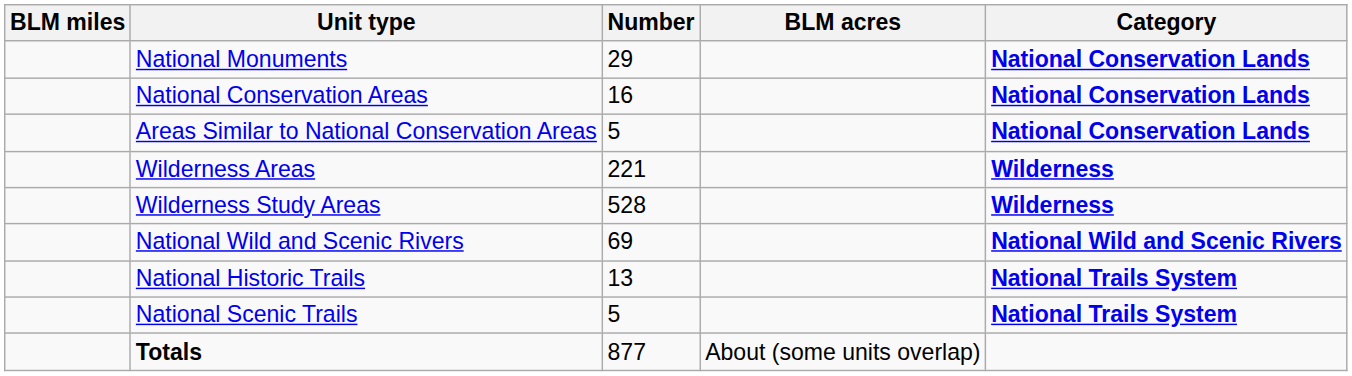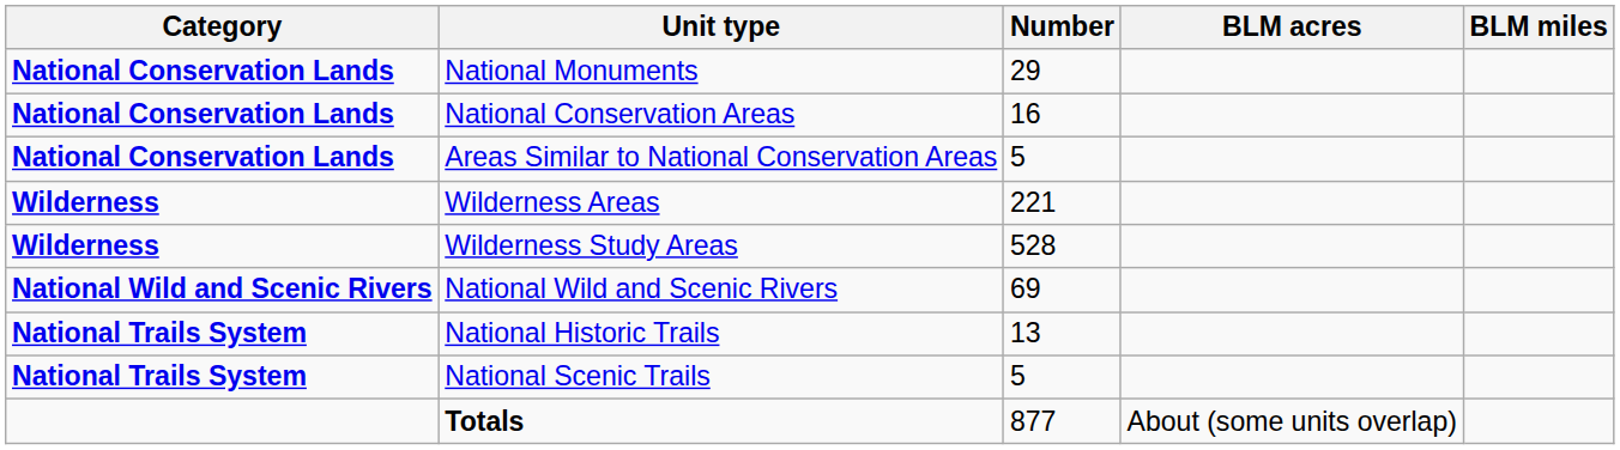columns swapped: Category <-> BLM miles
